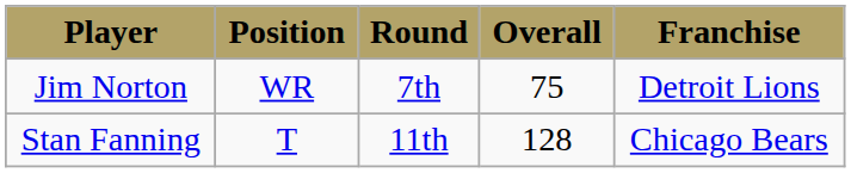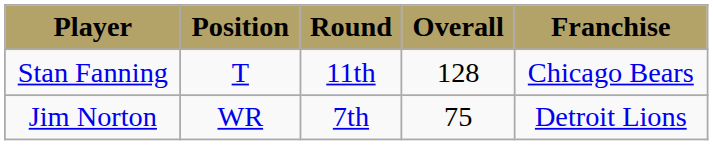rows swapped: Jim Norton <-> Stan Fanning
